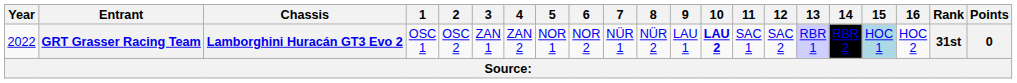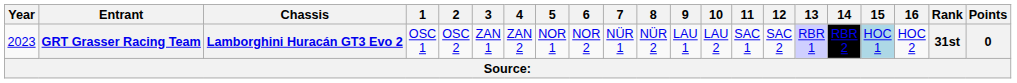GRT Grasser Racing Team | Year: 2022 -> 2023
GRT Grasser Racing Team | 10: bold -> normal
